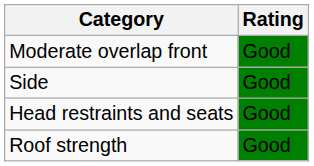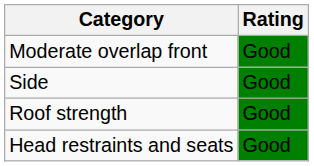rows swapped: Roof strength <-> Head restraints and seats
